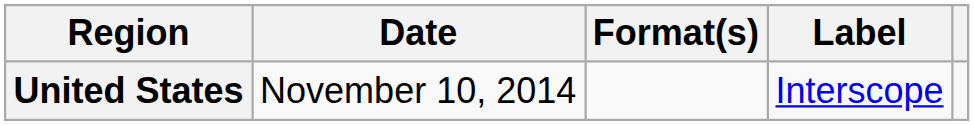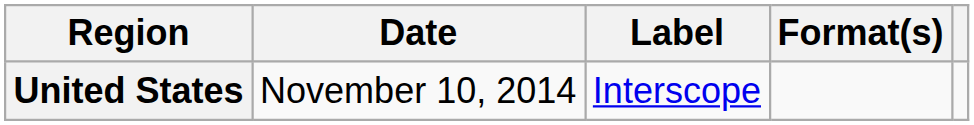columns swapped: Format(s) <-> Label
